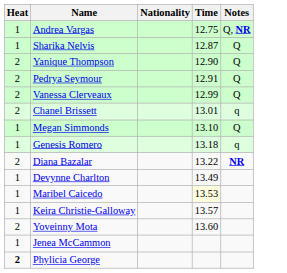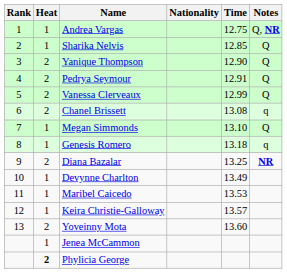+ column: Rank | 1 | 2 | 3 | 4 | 5 | 6 | 7 | 8 | 9 | 10 | 11 | 12 | 13
Sharika Nelvis | Time: 12.87 -> 12.85
Chanel Brissett | Time: 13.01 -> 13.08
Diana Bazalar | Time: 13.22 -> 13.25
Maribel Caicedo | Time: lightyellow background -> no background
